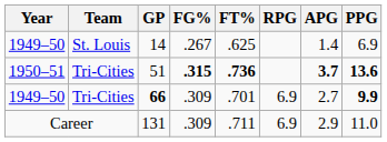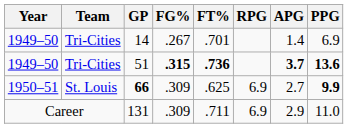14 | Team: St. Louis -> Tri-Cities
14 | FT%: .625 -> .701
51 | Year: 1950–51 -> 1949–50
66 | Year: 1949–50 -> 1950–51
66 | Team: Tri-Cities -> St. Louis
66 | FT%: .701 -> .625
